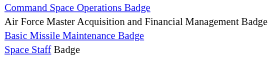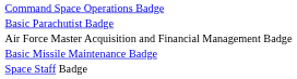+ row: Basic Parachutist Badge
